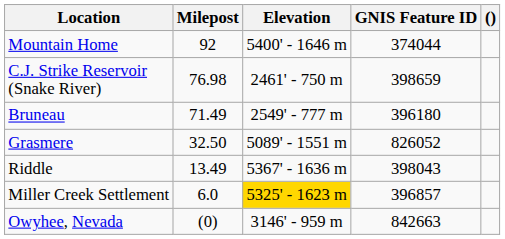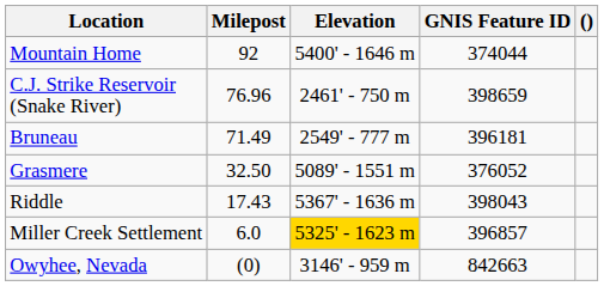C.J. Strike Reservoir (Snake River) | Milepost: 76.98 -> 76.96
Bruneau | GNIS Feature ID: 396180 -> 396181
Grasmere | GNIS Feature ID: 826052 -> 376052
Riddle | Milepost: 13.49 -> 17.43
